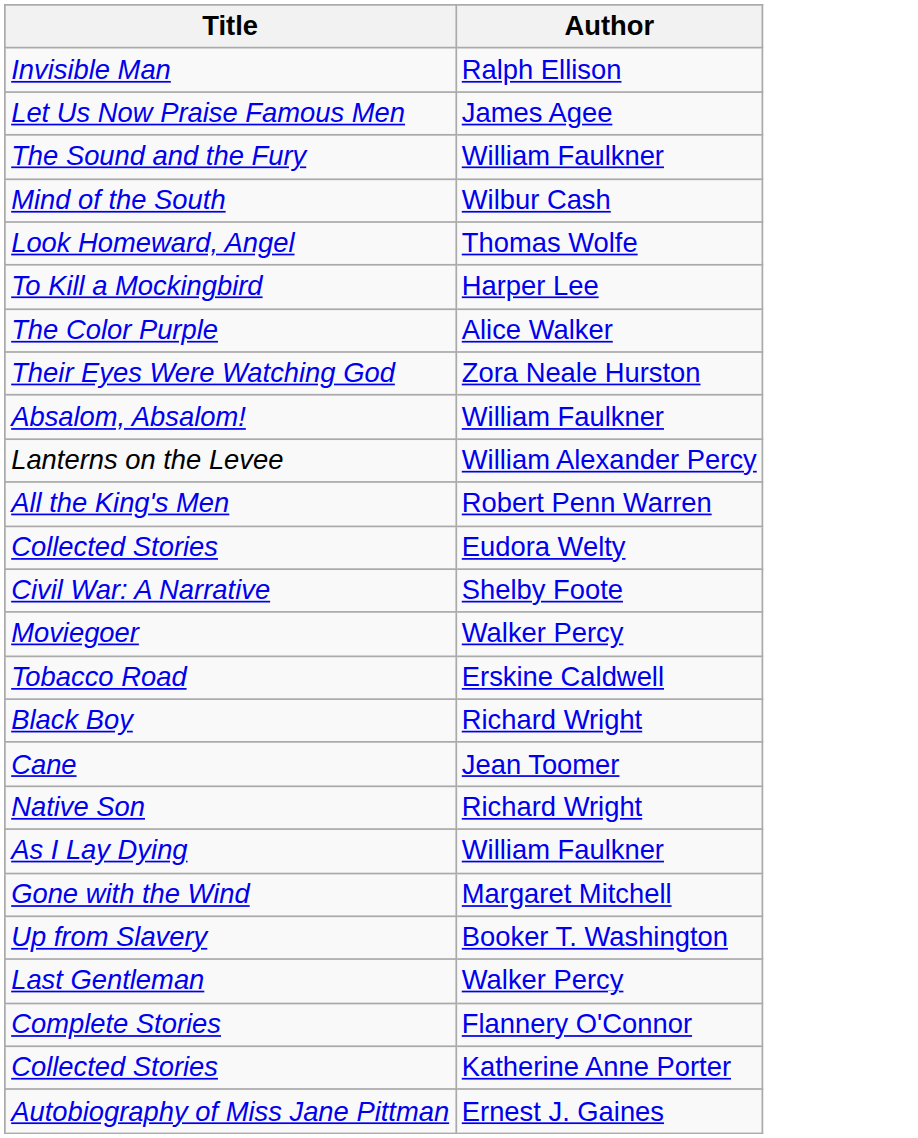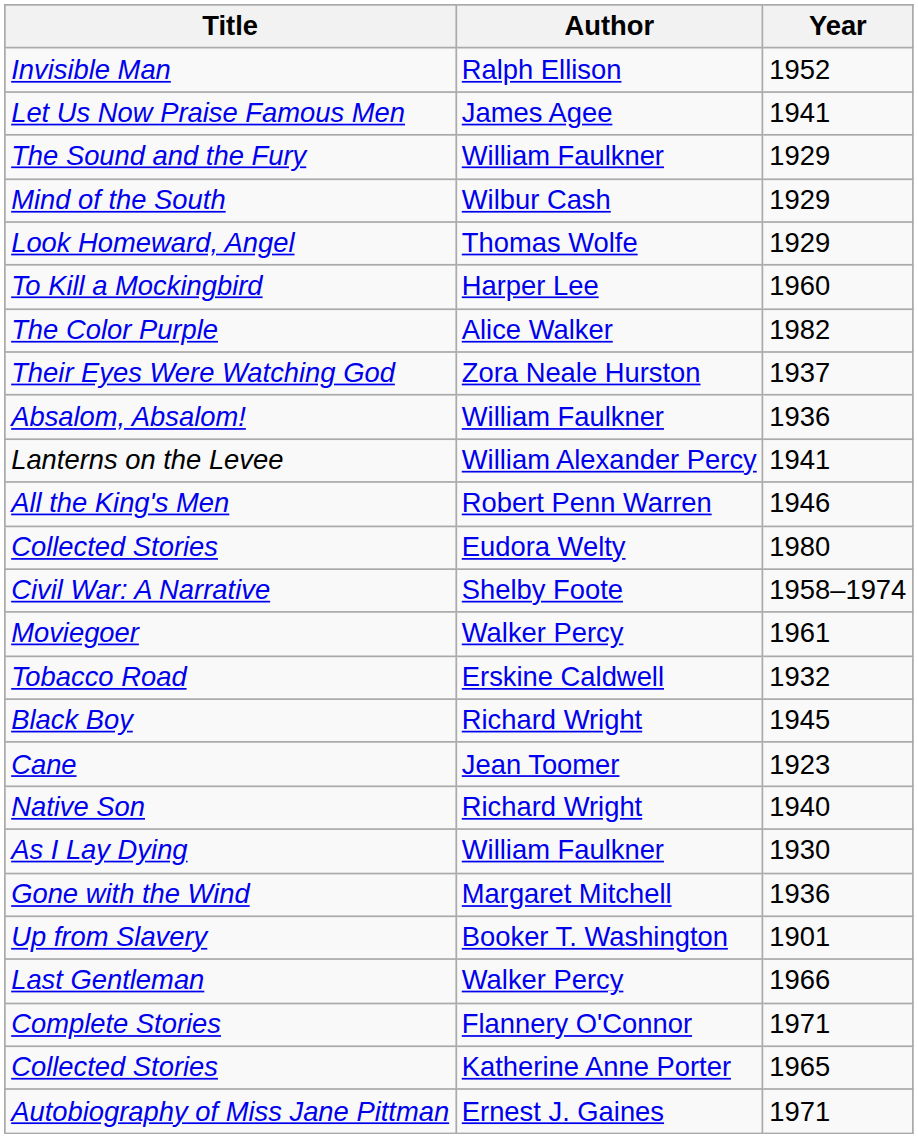+ column: Year | 1952 | 1941 | 1929 | 1929 | 1929 | 1960 | 1982 | 1937 | 1936 | 1941 | 1946 | 1980 | 1958–1974 | 1961 | 1932 | 1945 | 1923 | 1940 | 1930 | 1936 | 1901 | 1966 | 1971 | 1965 | 1971
